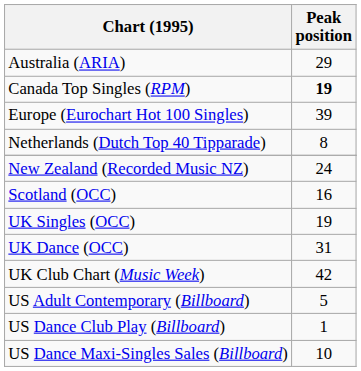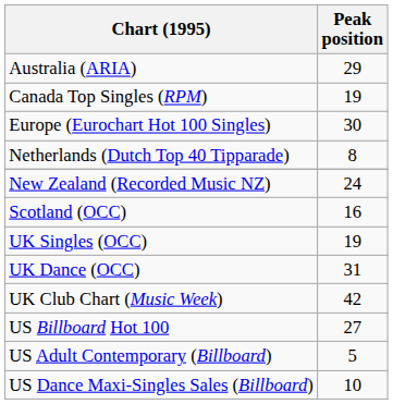Canada Top Singles (RPM) | Peak position: bold -> normal
Europe (Eurochart Hot 100 Singles) | Peak position: 39 -> 30
+ row: US Billboard Hot 100 | 27
- row: US Dance Club Play (Billboard) | 1
